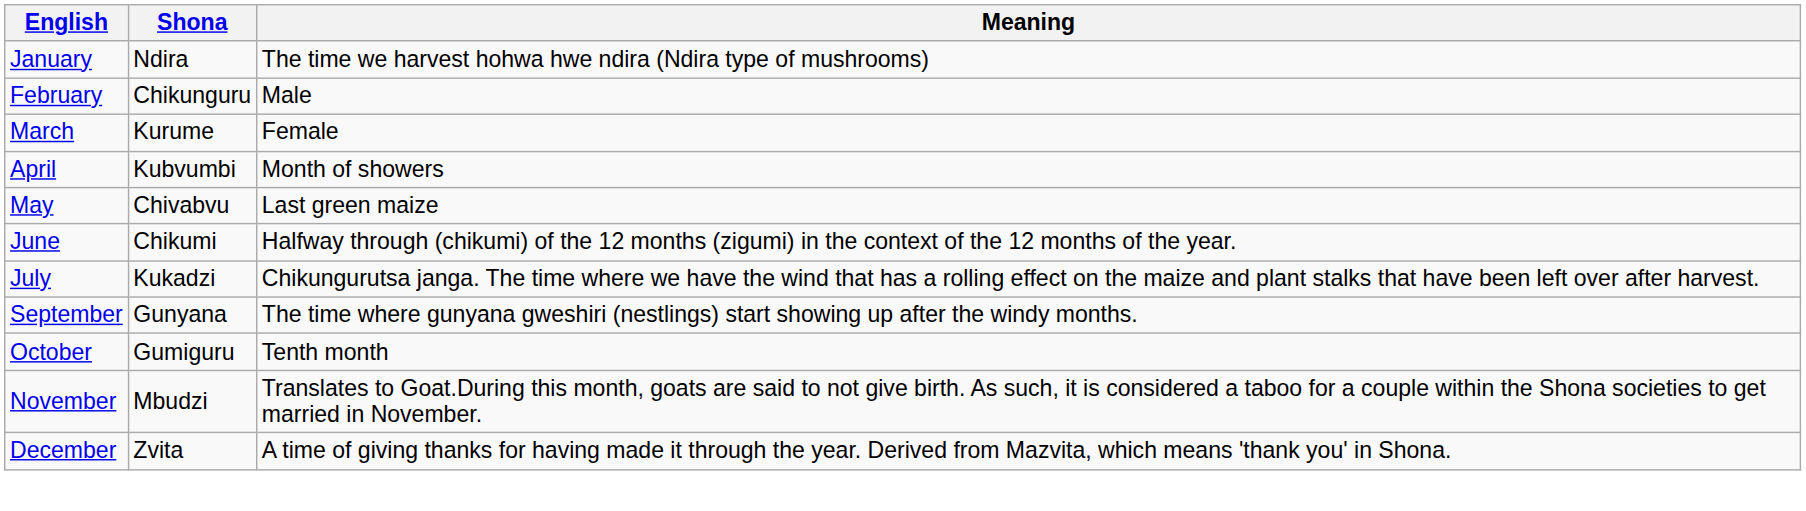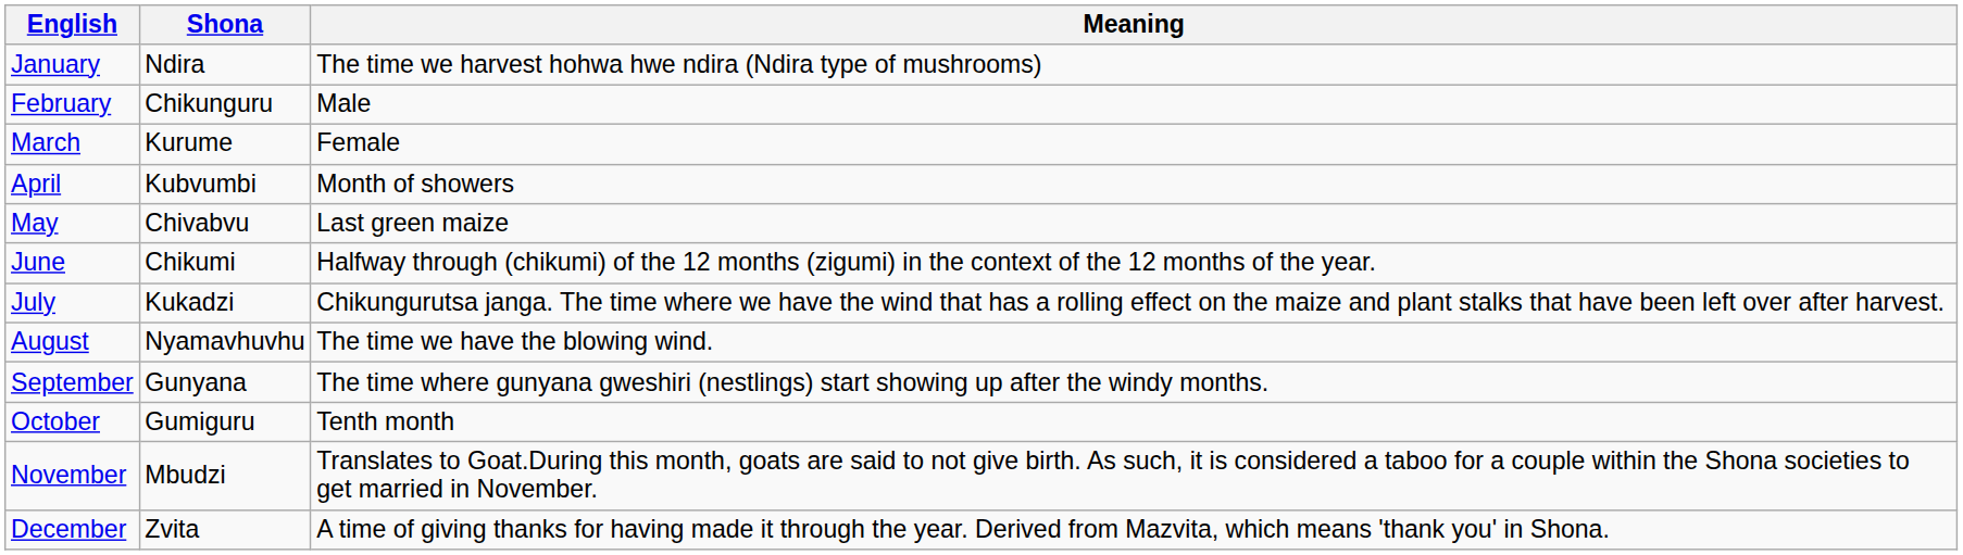+ row: August | Nyamavhuvhu | The time we have the blowing wind.
